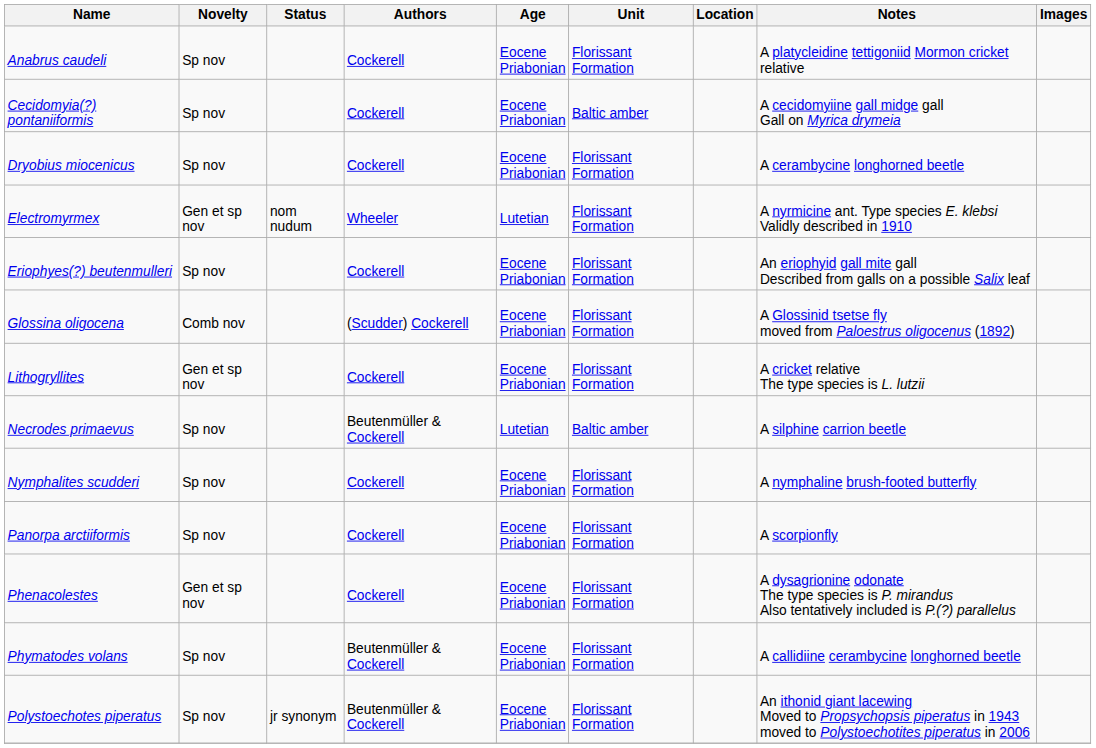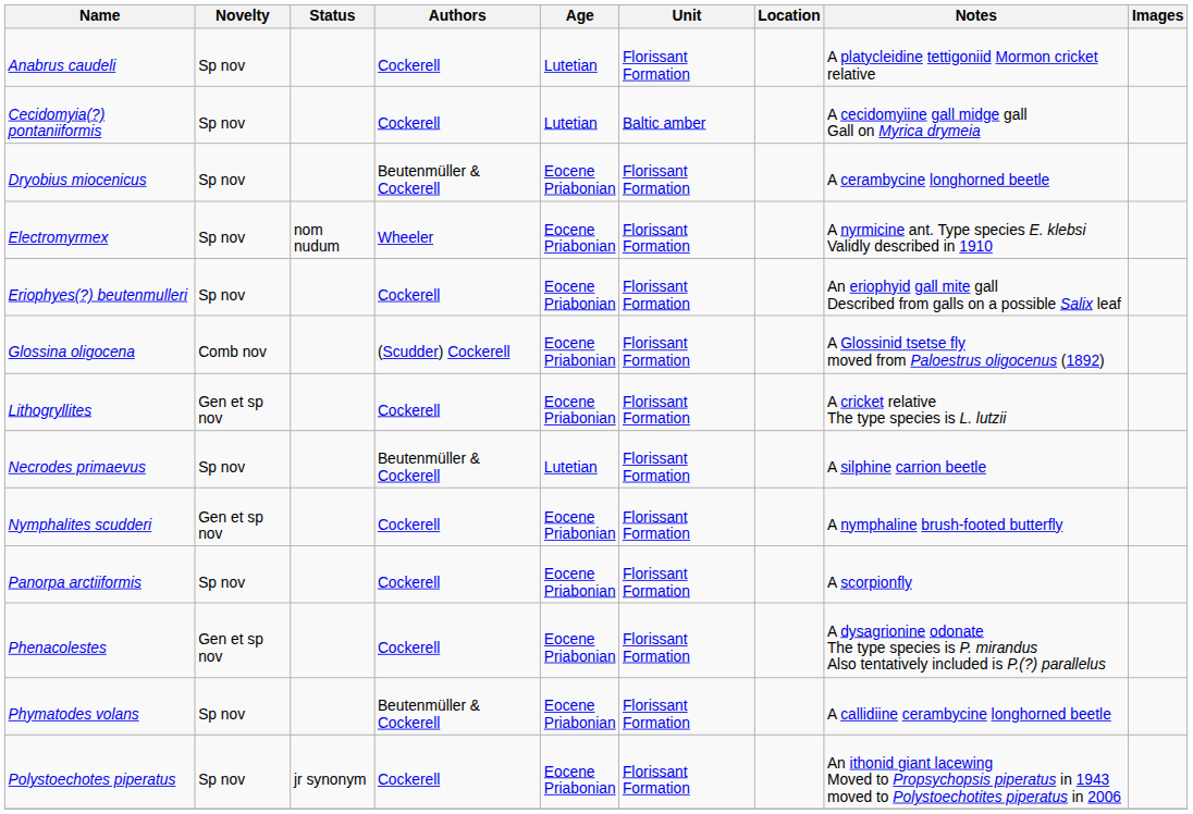Anabrus caudeli | Age: Eocene Priabonian -> Lutetian
Cecidomyia(?) pontaniiformis | Age: Eocene Priabonian -> Lutetian
Dryobius miocenicus | Authors: Cockerell -> Beutenmüller & Cockerell
Electromyrmex | Novelty: Gen et sp nov -> Sp nov
Electromyrmex | Age: Lutetian -> Eocene Priabonian
Necrodes primaevus | Unit: Baltic amber -> Florissant Formation
Nymphalites scudderi | Novelty: Sp nov -> Gen et sp nov
Polystoechotes piperatus | Authors: Beutenmüller & Cockerell -> Cockerell
